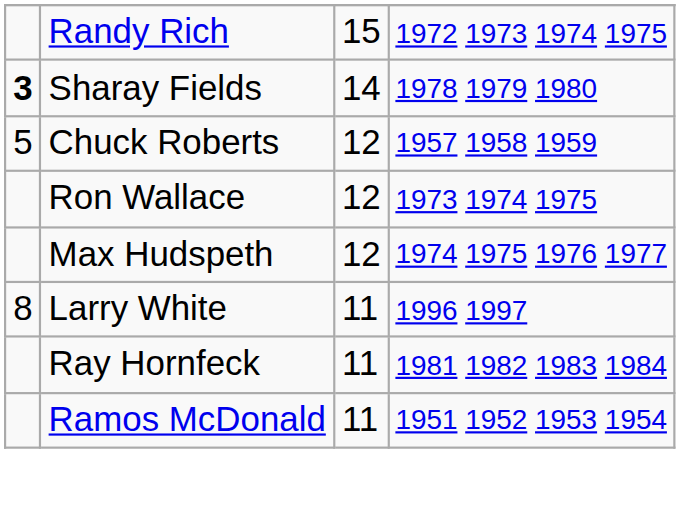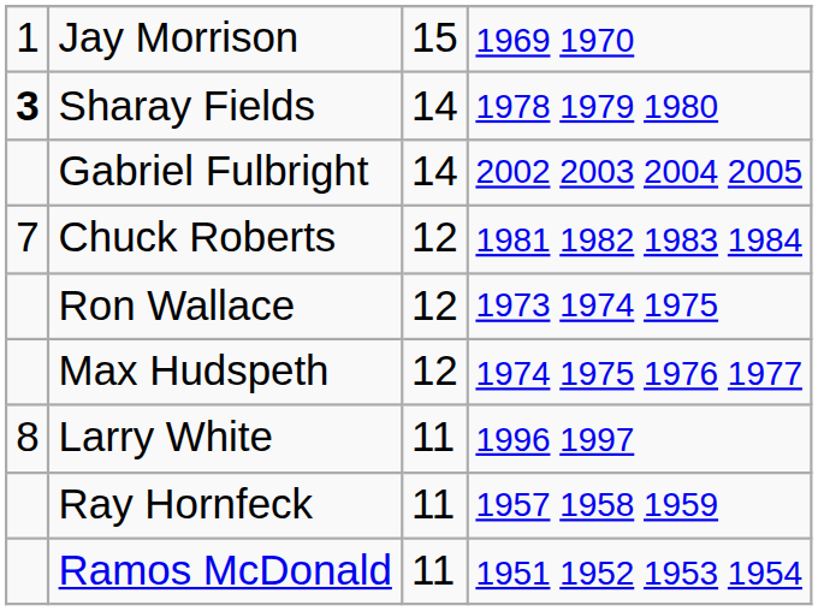+ row: 1 | Jay Morrison | 15 | 1969 1970
- row: Randy Rich | 15 | 1972 1973 1974 1975
+ row: Gabriel Fulbright | 14 | 2002 2003 2004 2005
Chuck Roberts | column 1: 5 -> 7
Chuck Roberts | column 4: 1957 1958 1959 -> 1981 1982 1983 1984
Ray Hornfeck | column 4: 1981 1982 1983 1984 -> 1957 1958 1959
